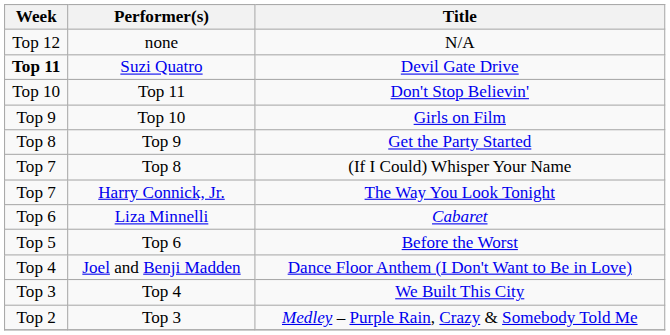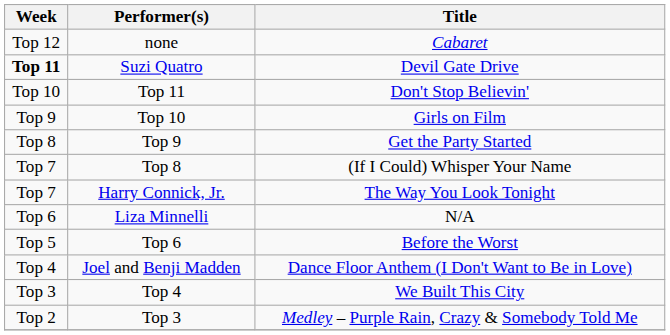none | Title: N/A -> Cabaret
Liza Minnelli | Title: Cabaret -> N/A
